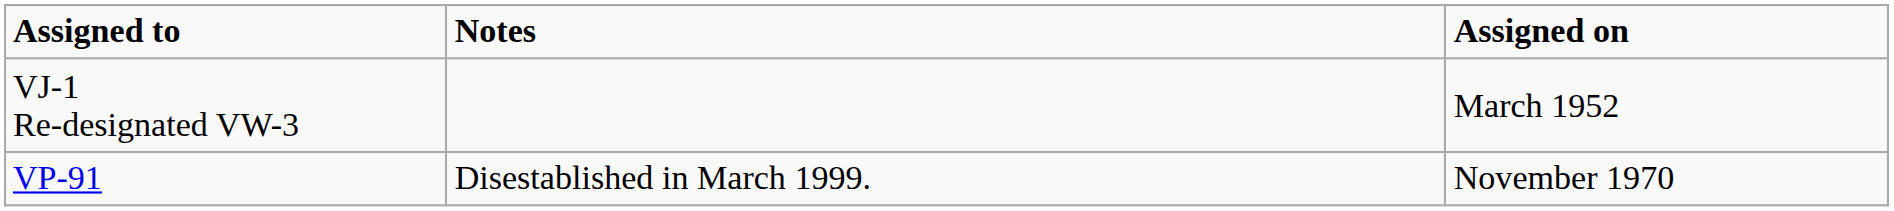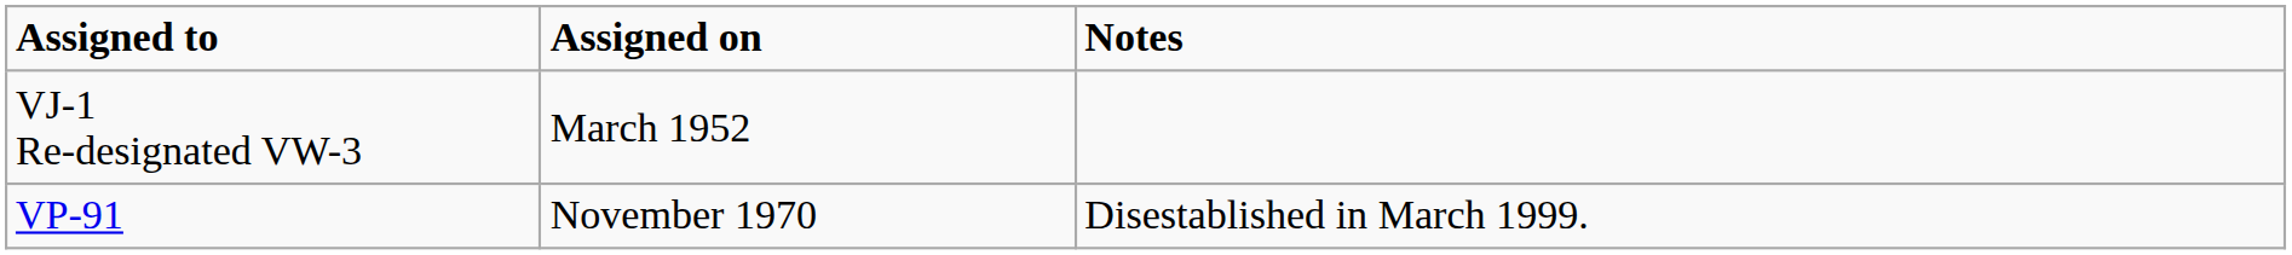columns swapped: Assigned on <-> Notes
